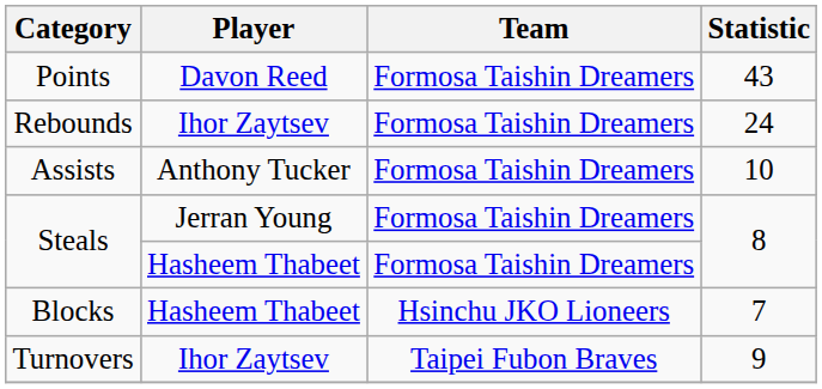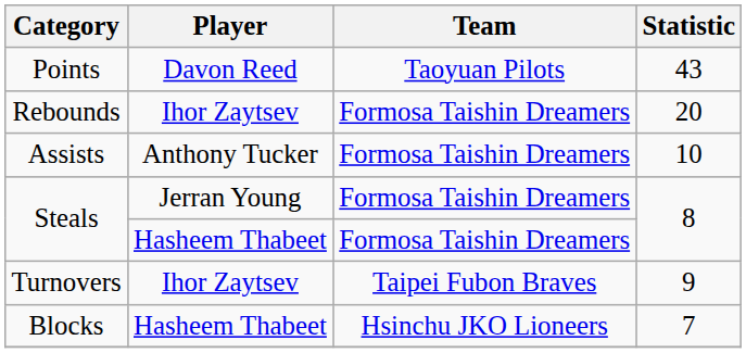Points | Team: Formosa Taishin Dreamers -> Taoyuan Pilots
Rebounds | Statistic: 24 -> 20
rows swapped: Blocks <-> Turnovers
